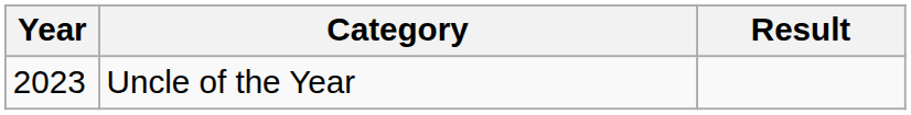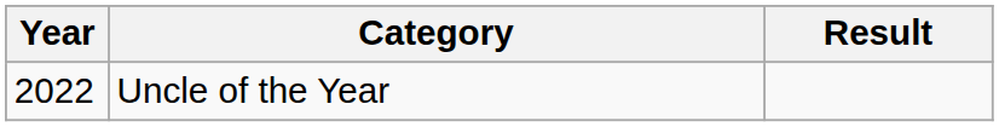Uncle of the Year | Year: 2023 -> 2022
